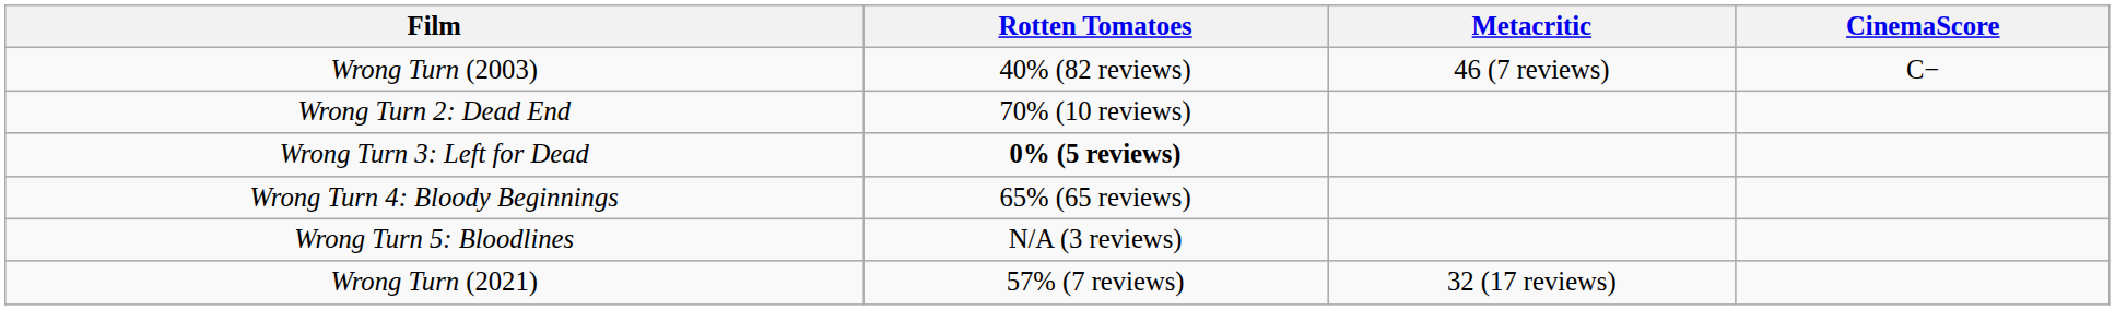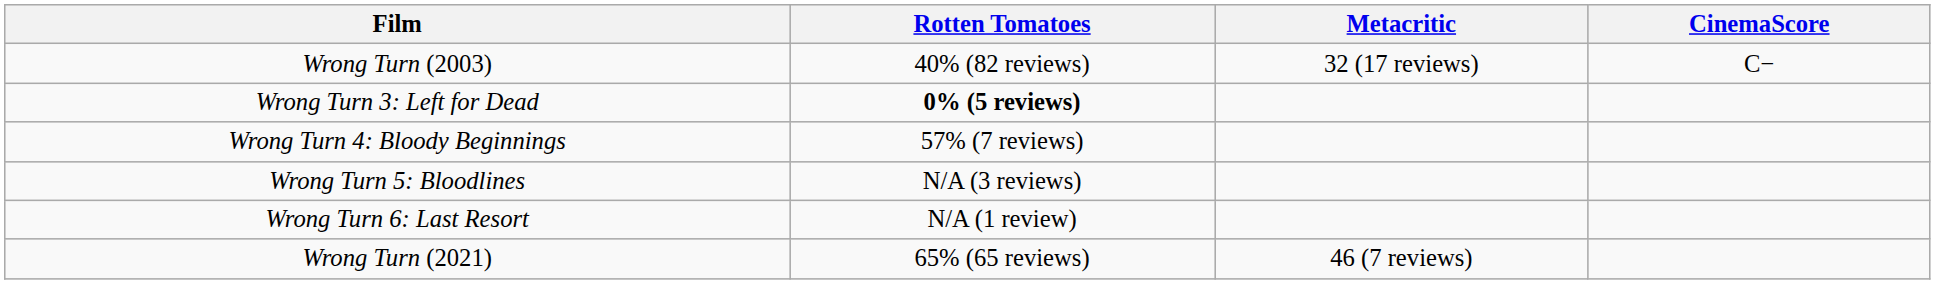Wrong Turn (2003) | Metacritic: 46 (7 reviews) -> 32 (17 reviews)
- row: Wrong Turn 2: Dead End | 70% (10 reviews)
Wrong Turn 4: Bloody Beginnings | Rotten Tomatoes: 65% (65 reviews) -> 57% (7 reviews)
+ row: Wrong Turn 6: Last Resort | N/A (1 review)
Wrong Turn (2021) | Rotten Tomatoes: 57% (7 reviews) -> 65% (65 reviews)
Wrong Turn (2021) | Metacritic: 32 (17 reviews) -> 46 (7 reviews)
